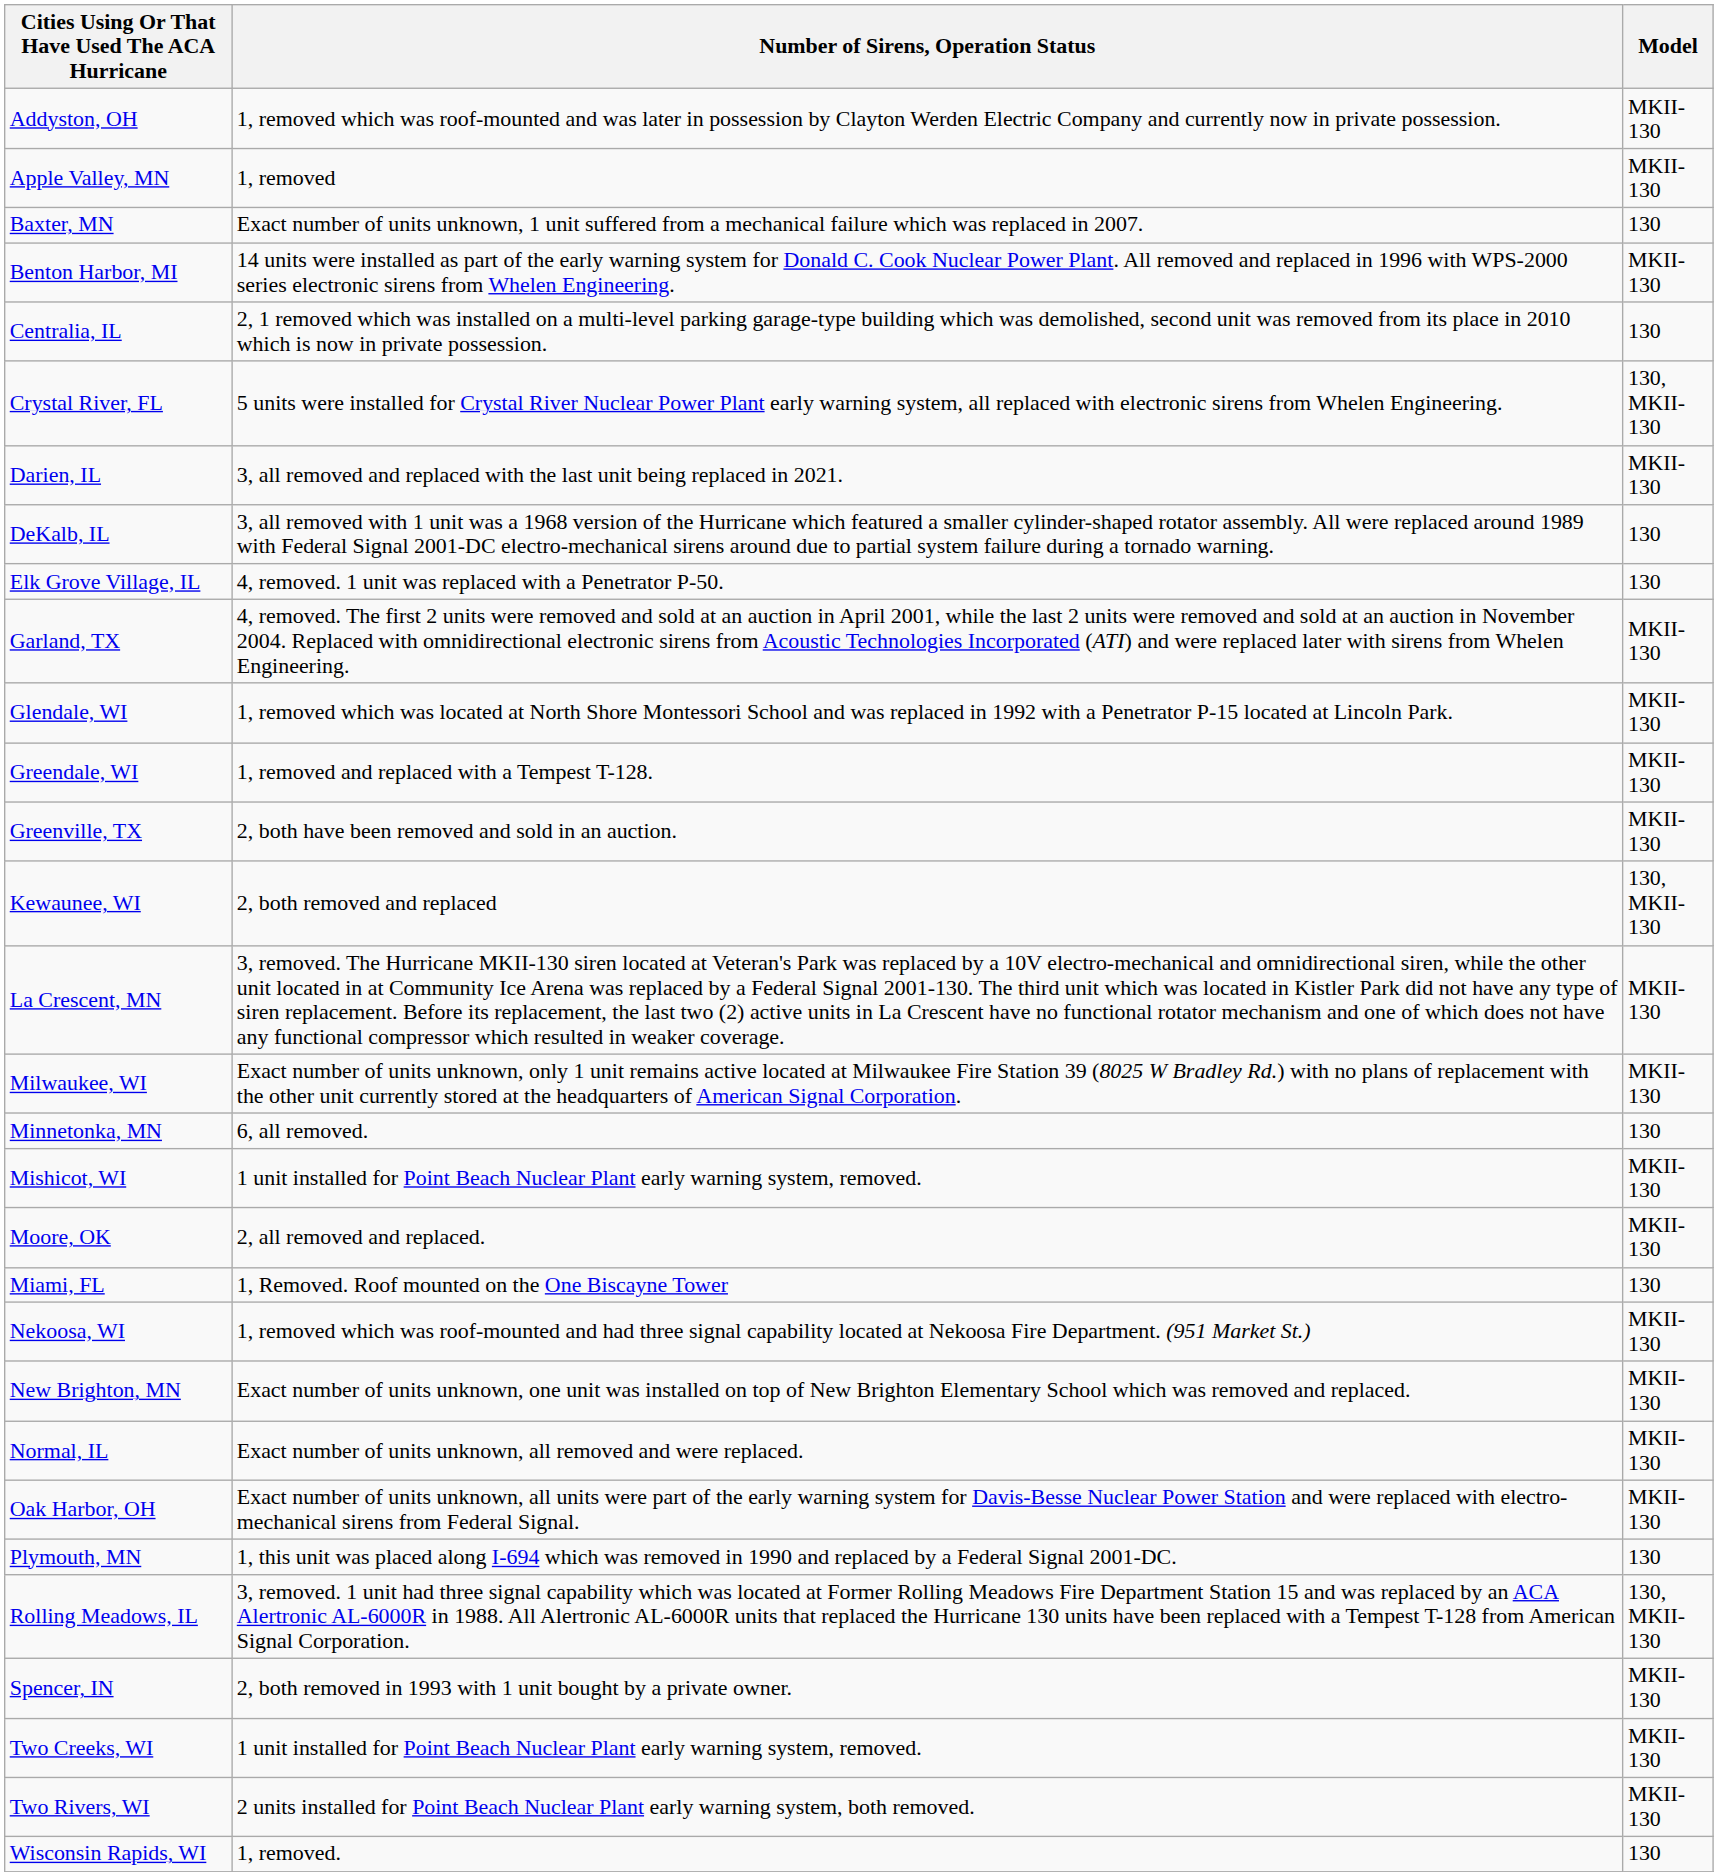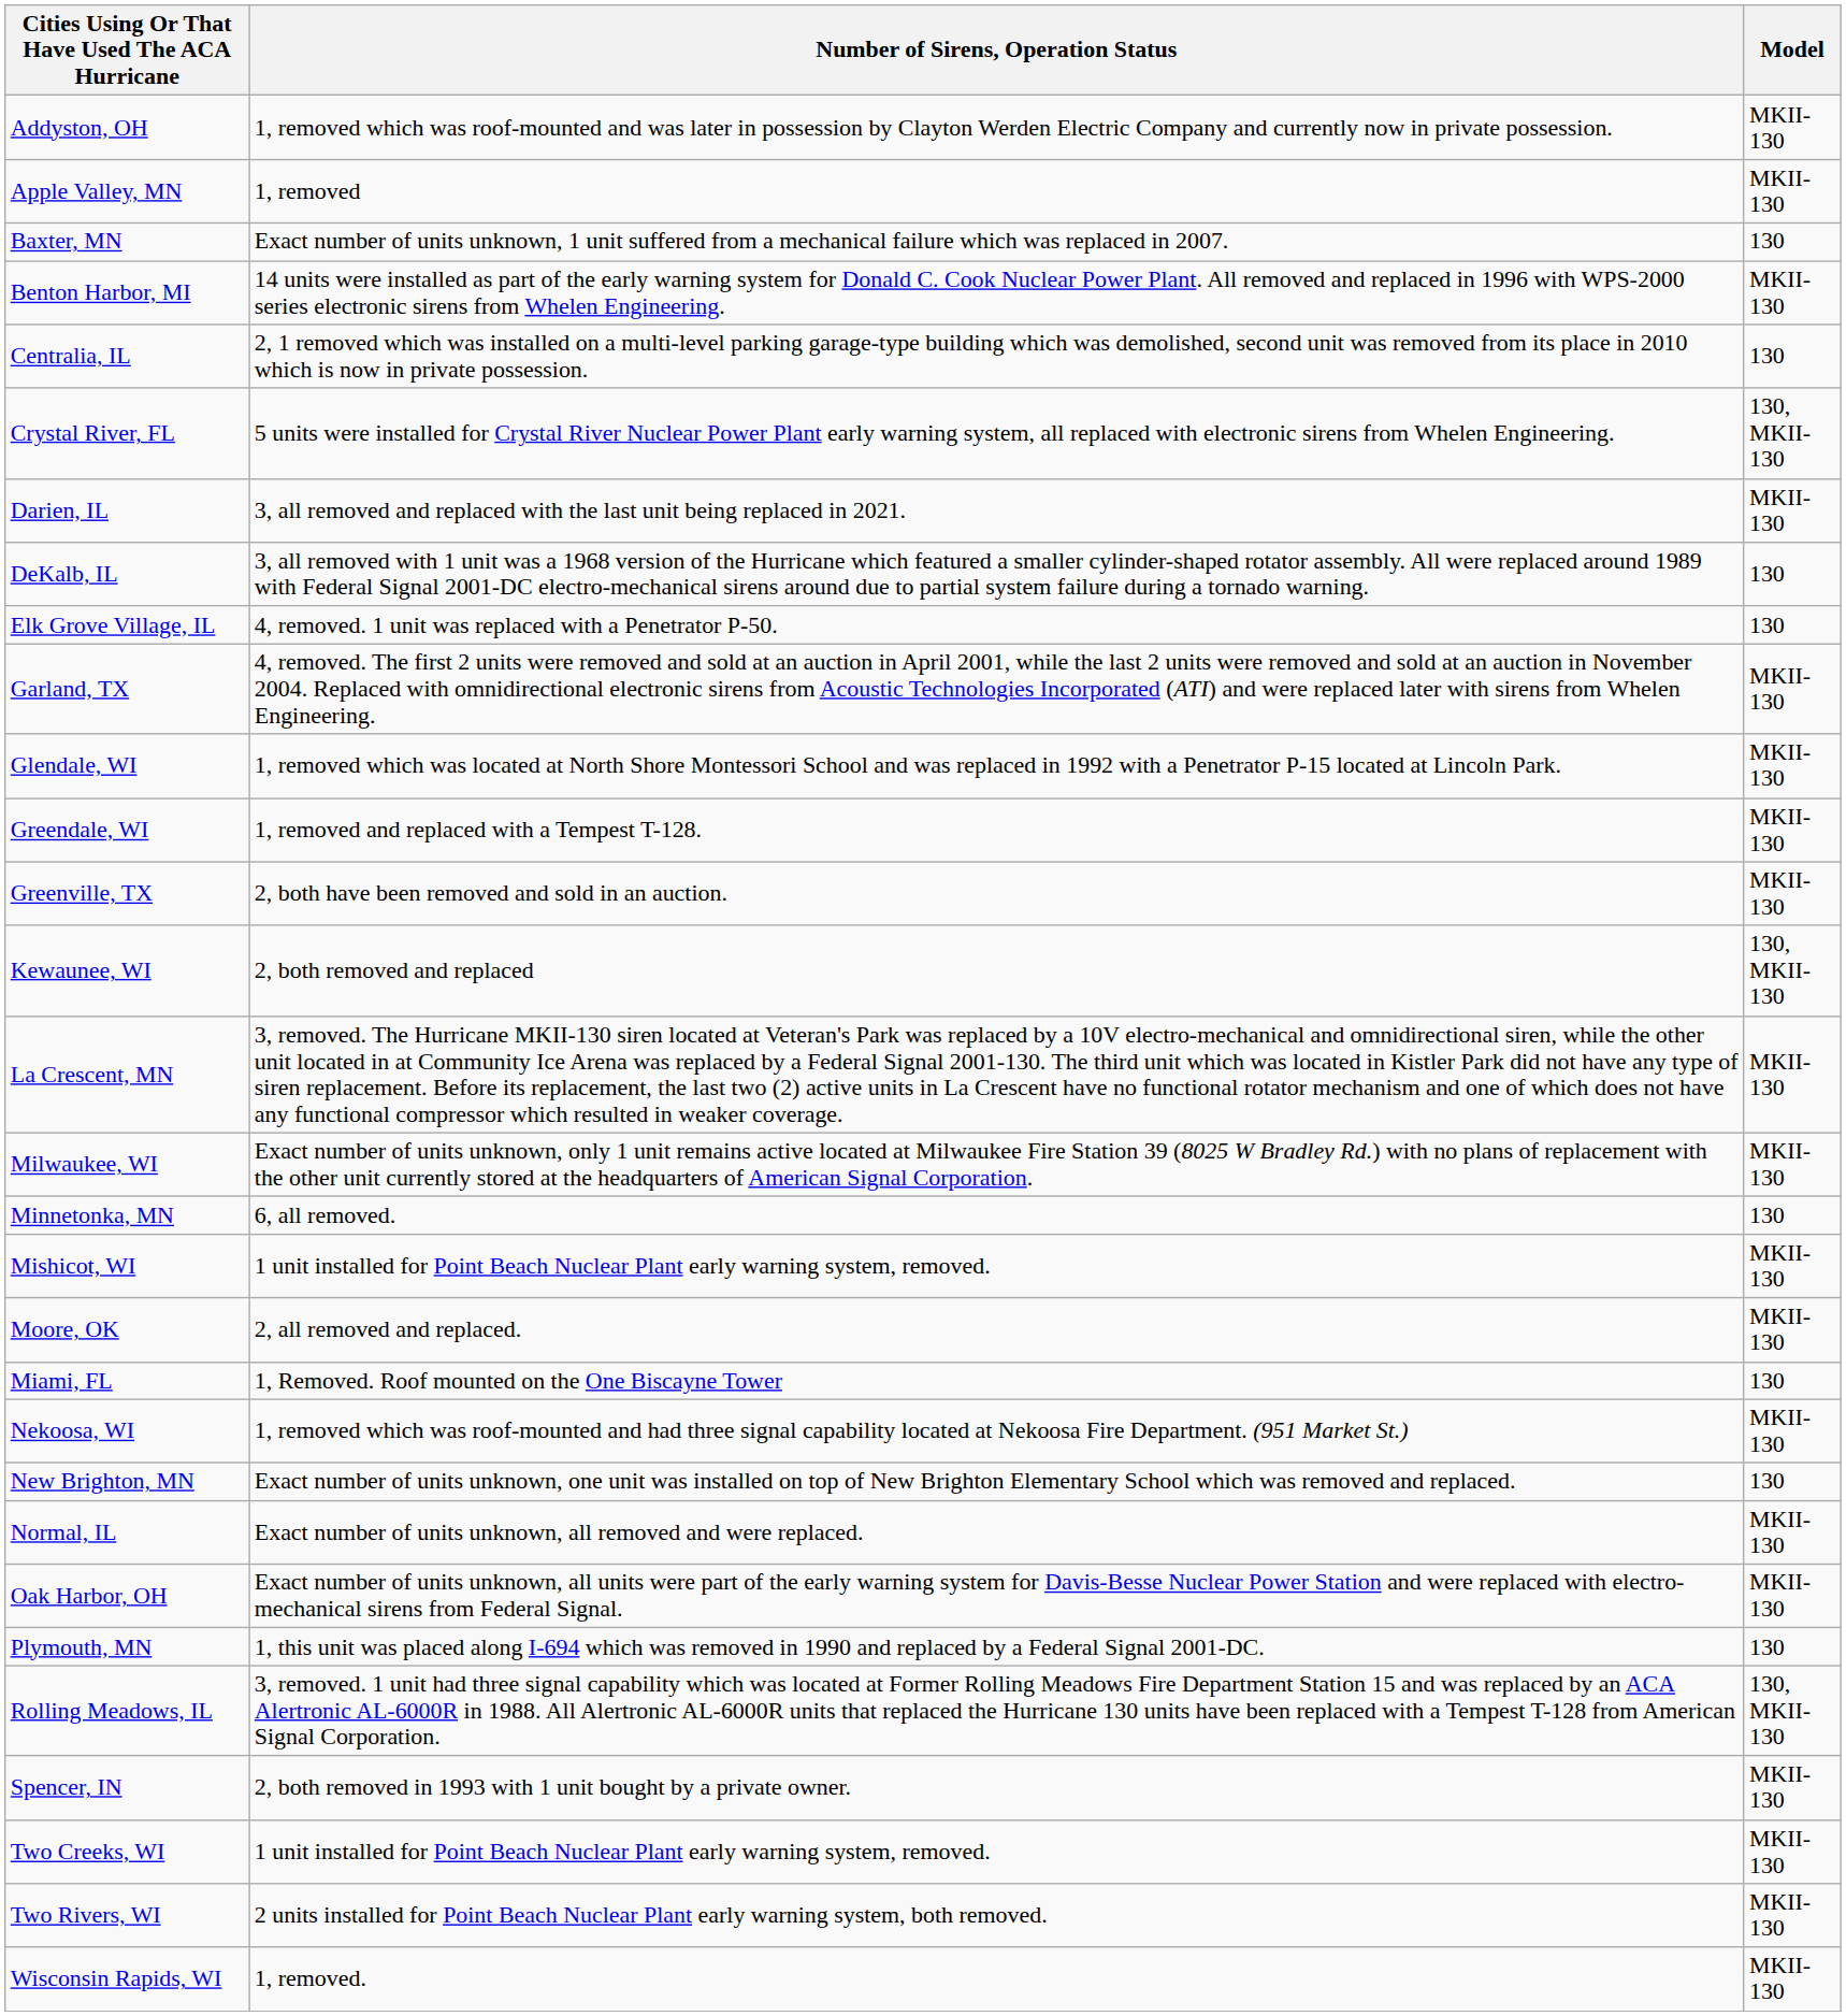New Brighton, MN | Model: MKII-130 -> 130
Wisconsin Rapids, WI | Model: 130 -> MKII-130
